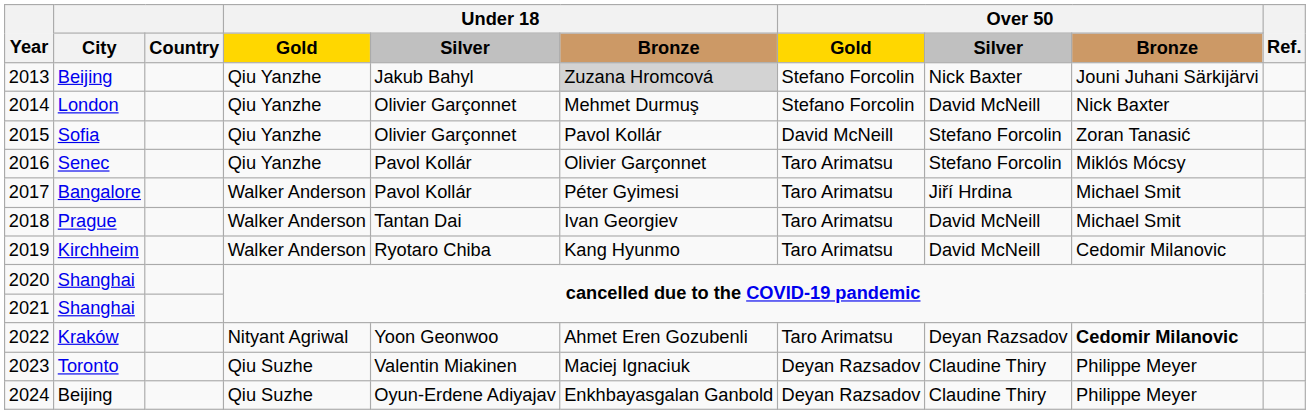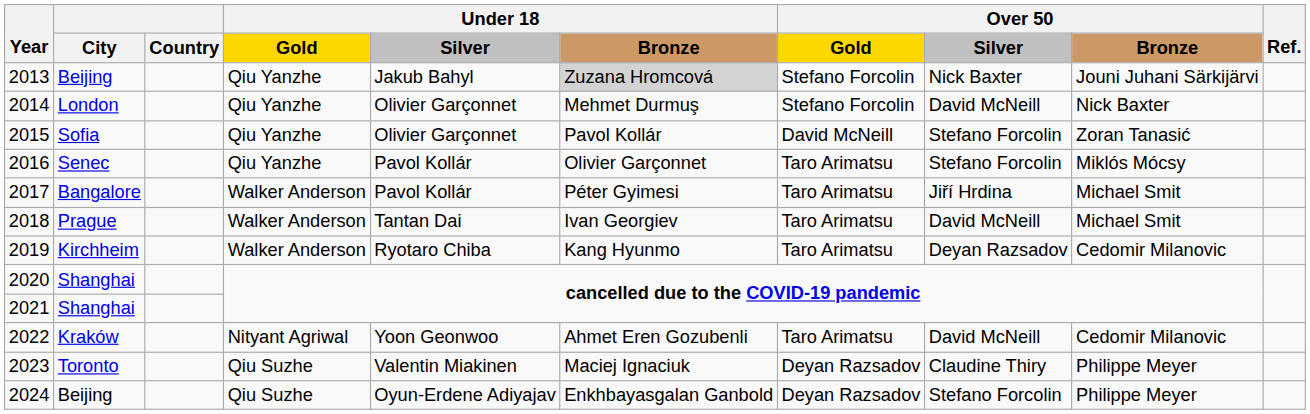2019 | Over 50 / Silver: David McNeill -> Deyan Razsadov
2022 | Over 50 / Silver: Deyan Razsadov -> David McNeill
2022 | Over 50 / Bronze: bold -> normal
2024 | Over 50 / Silver: Claudine Thiry -> Stefano Forcolin
